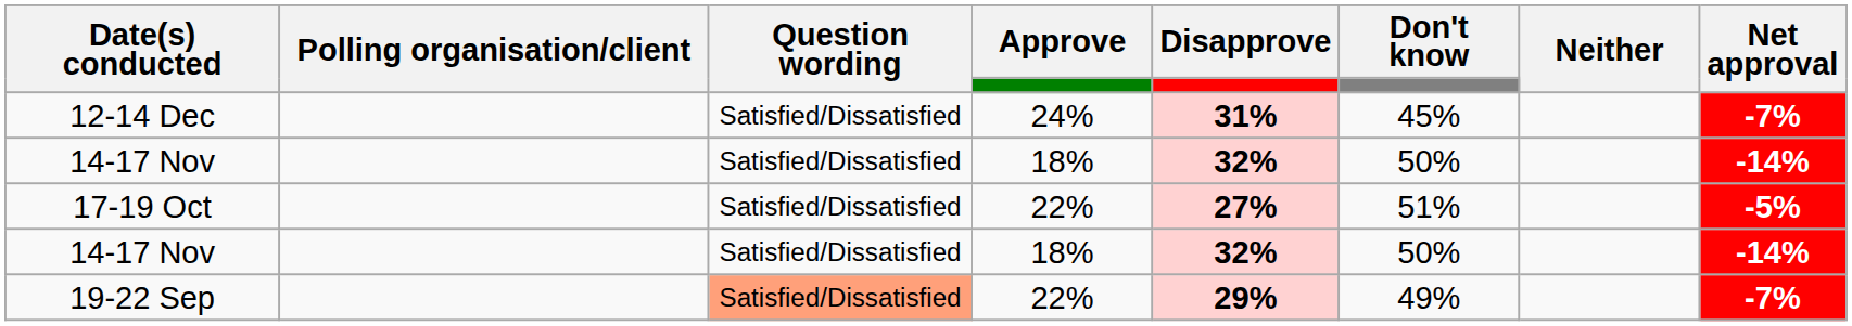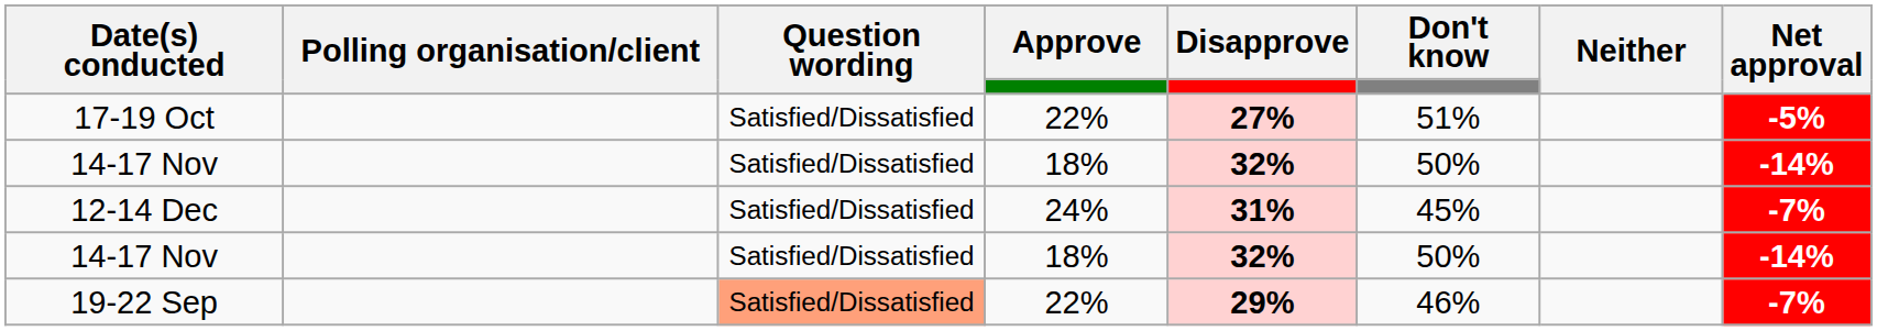rows swapped: 12-14 Dec <-> 17-19 Oct
19-22 Sep | Don't know: 49% -> 46%
